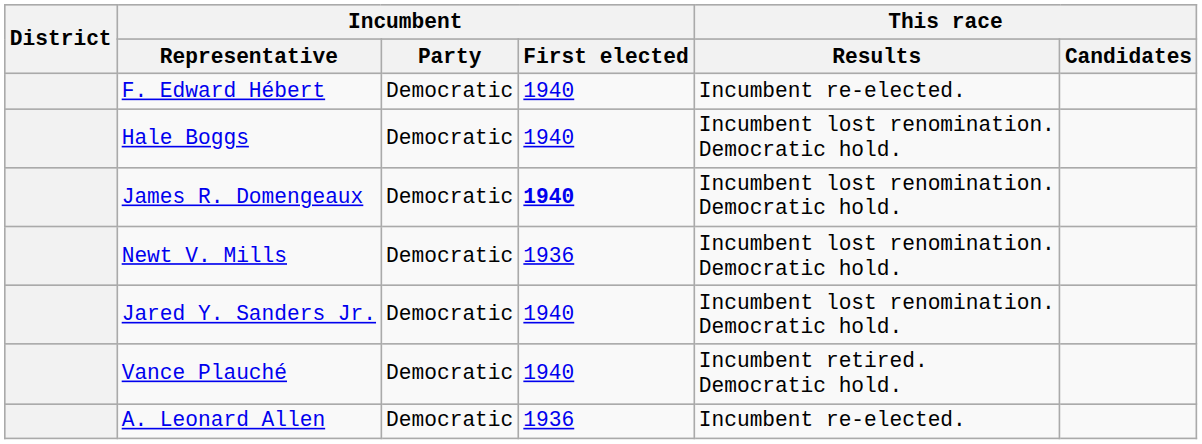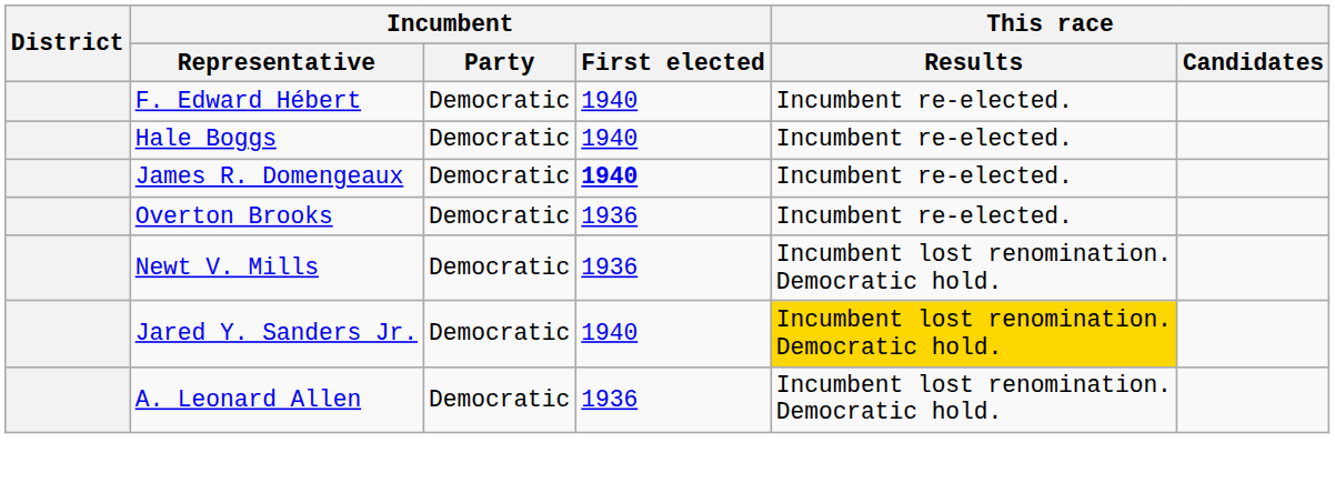Hale Boggs | This race / Results: Incumbent lost renomination. Democratic hold. -> Incumbent re-elected.
James R. Domengeaux | This race / Results: Incumbent lost renomination. Democratic hold. -> Incumbent re-elected.
+ row: Overton Brooks | Democratic | 1936 | Incumbent re-elected.
Jared Y. Sanders Jr. | This race / Results: no background -> gold background
- row: Vance Plauché | Democratic | 1940 | Incumbent retired. Democratic hold.
A. Leonard Allen | This race / Results: Incumbent re-elected. -> Incumbent lost renomination. Democratic hold.
